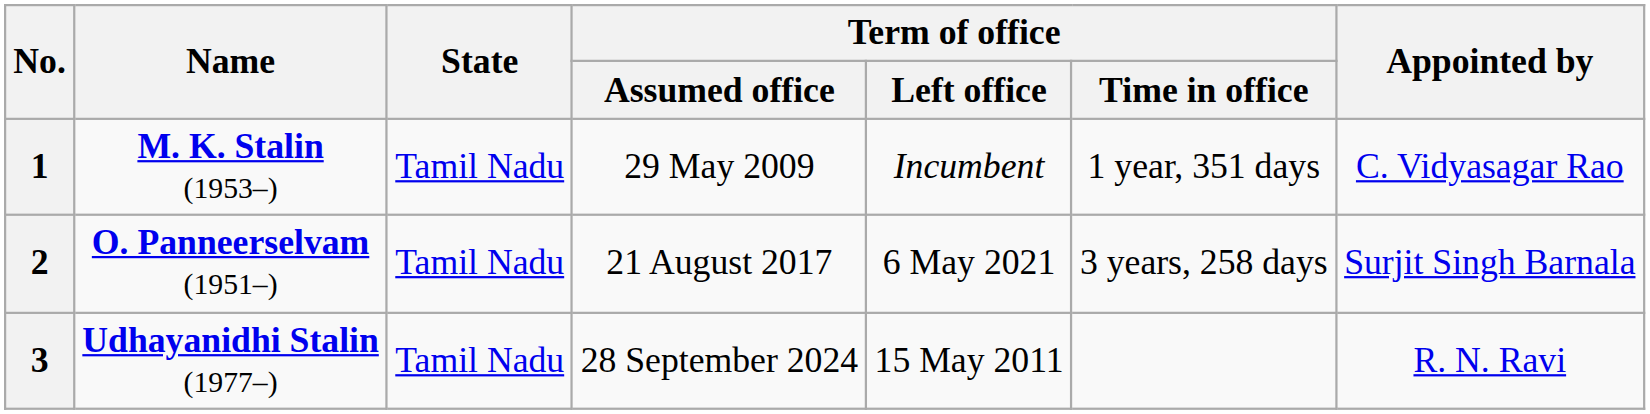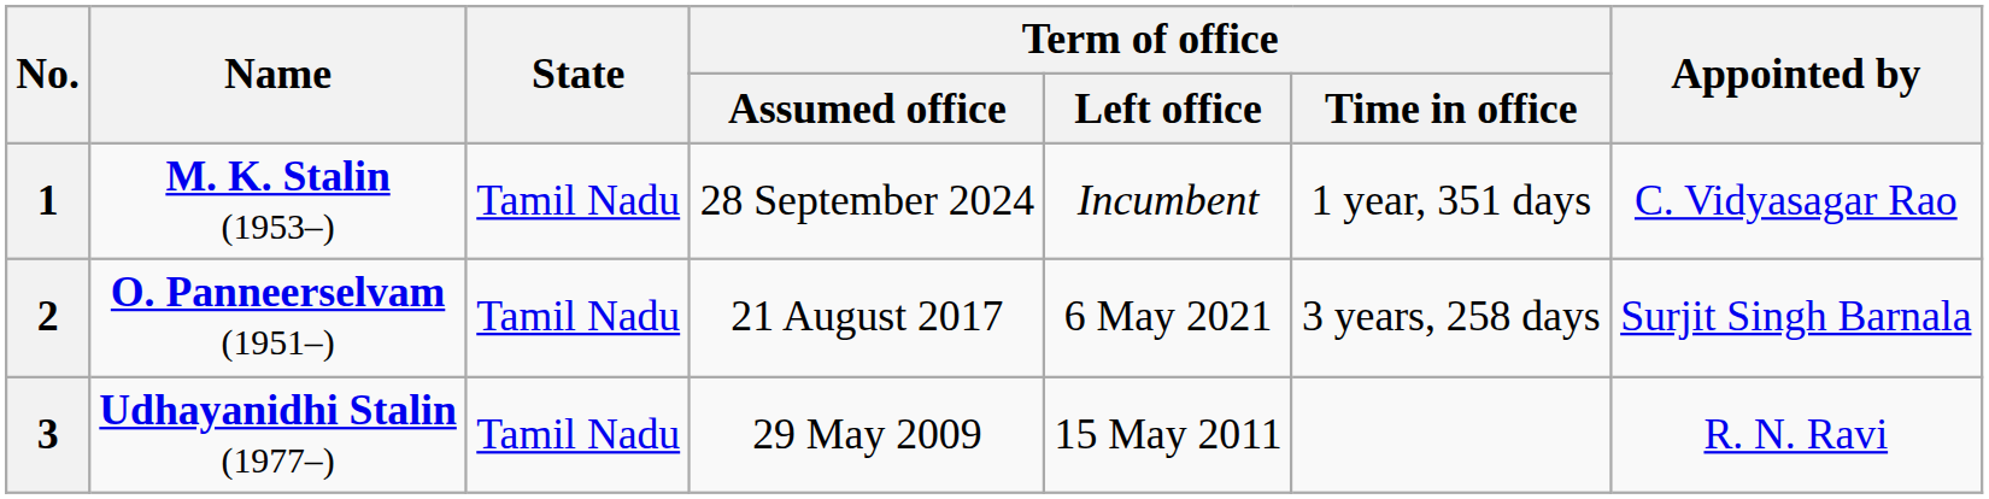1 | Term of office / Assumed office: 29 May 2009 -> 28 September 2024
3 | Term of office / Assumed office: 28 September 2024 -> 29 May 2009
